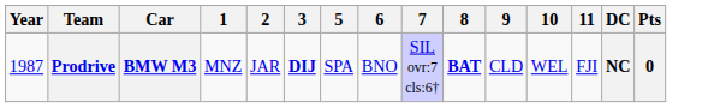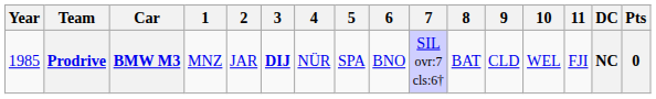+ column: 4 | NÜR
Prodrive | Year: 1987 -> 1985
Prodrive | 8: bold -> normal
